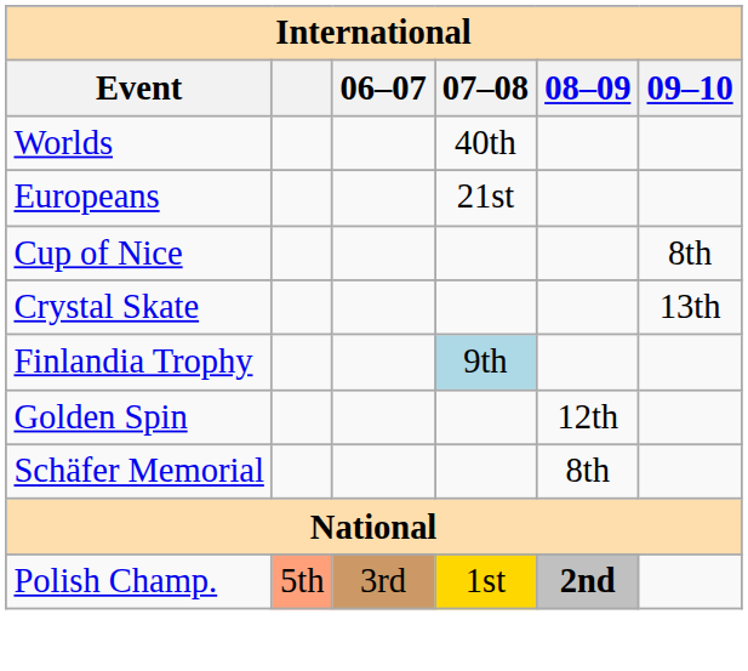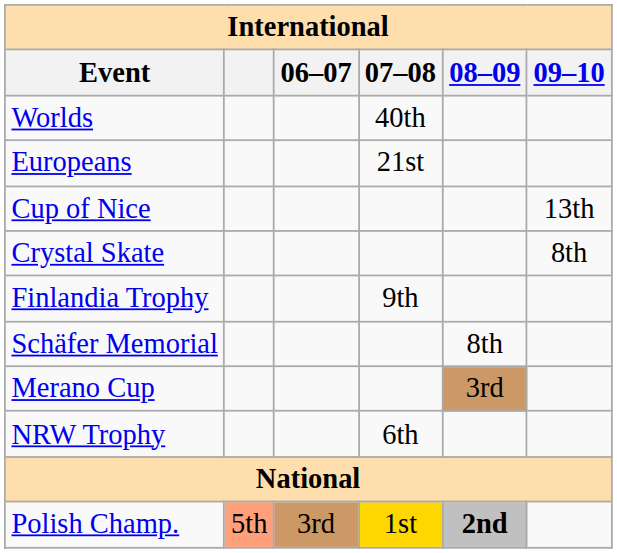Cup of Nice | 09–10: 8th -> 13th
Crystal Skate | 09–10: 13th -> 8th
Finlandia Trophy | 07–08: lightblue background -> no background
- row: Golden Spin | 12th
+ row: Merano Cup | 3rd
+ row: NRW Trophy | 6th
